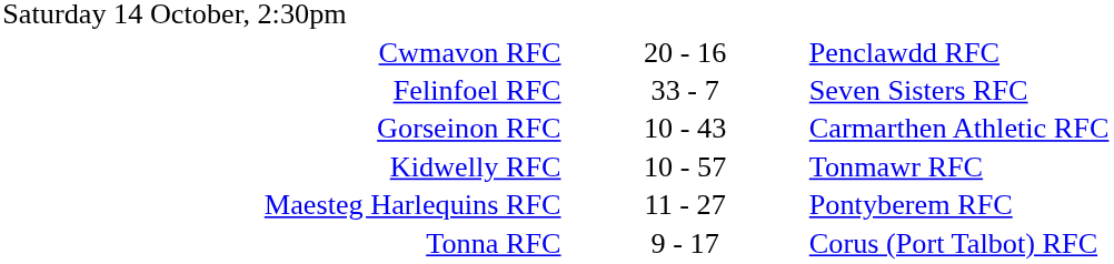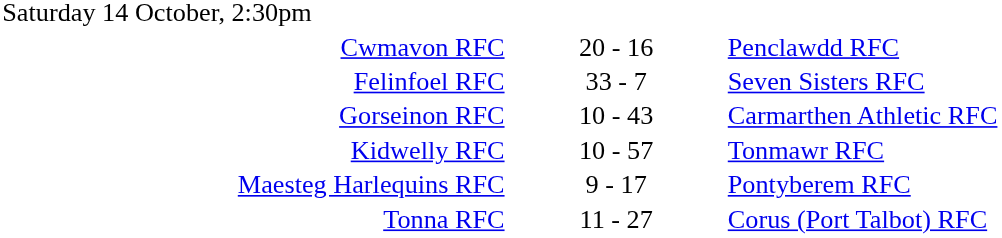Maesteg Harlequins RFC | column 2: 11 - 27 -> 9 - 17
Tonna RFC | column 2: 9 - 17 -> 11 - 27
